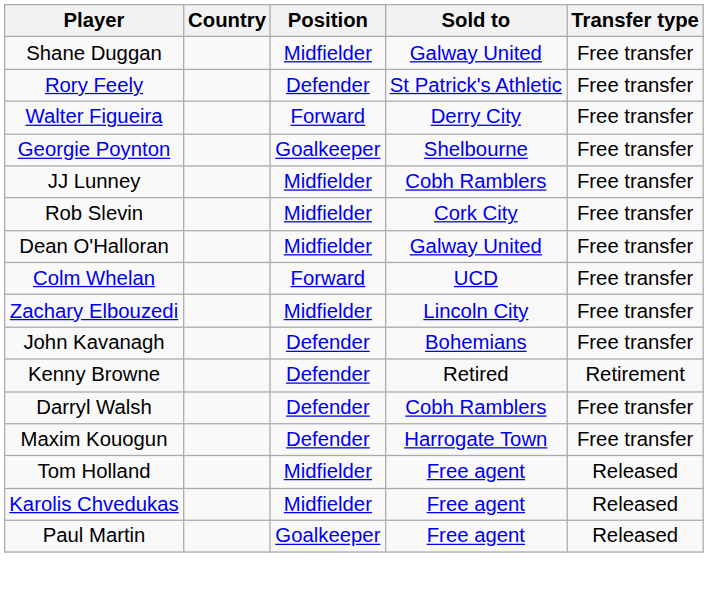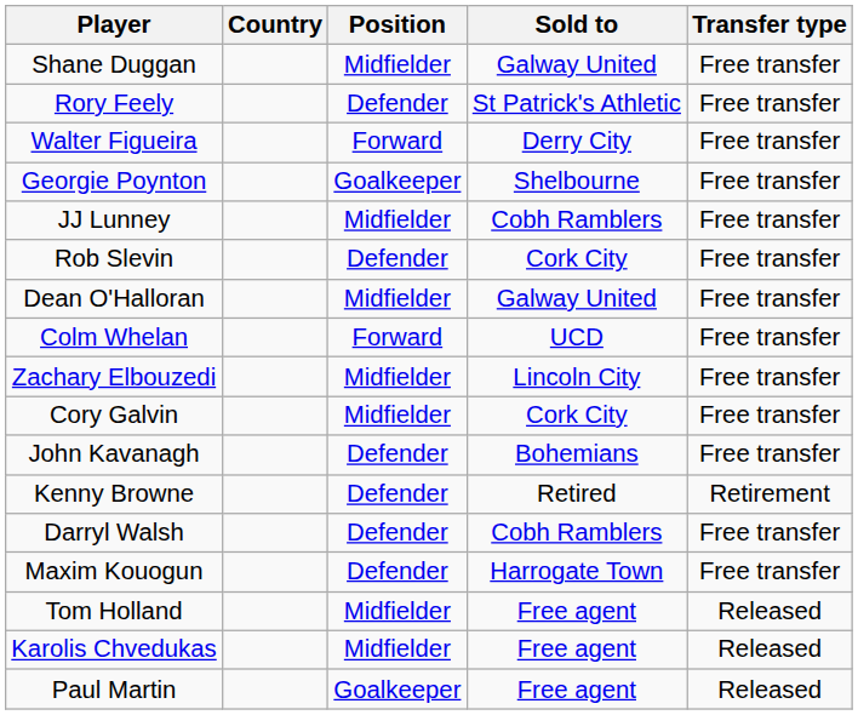Rob Slevin | Position: Midfielder -> Defender
+ row: Cory Galvin | Midfielder | Cork City | Free transfer
